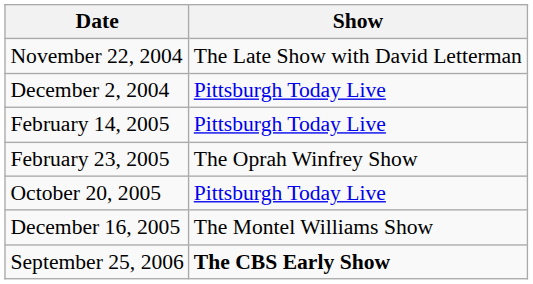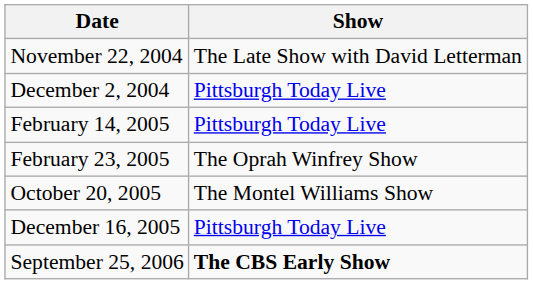October 20, 2005 | Show: Pittsburgh Today Live -> The Montel Williams Show
December 16, 2005 | Show: The Montel Williams Show -> Pittsburgh Today Live
